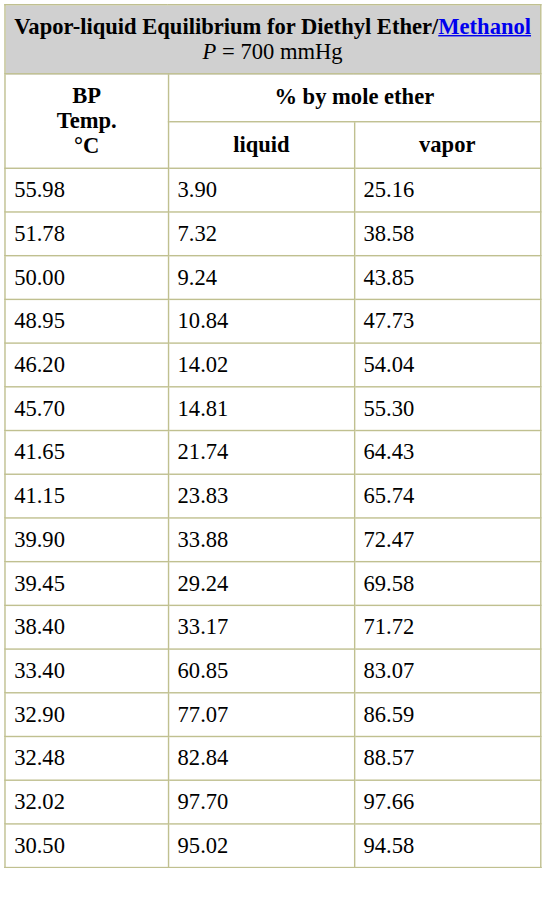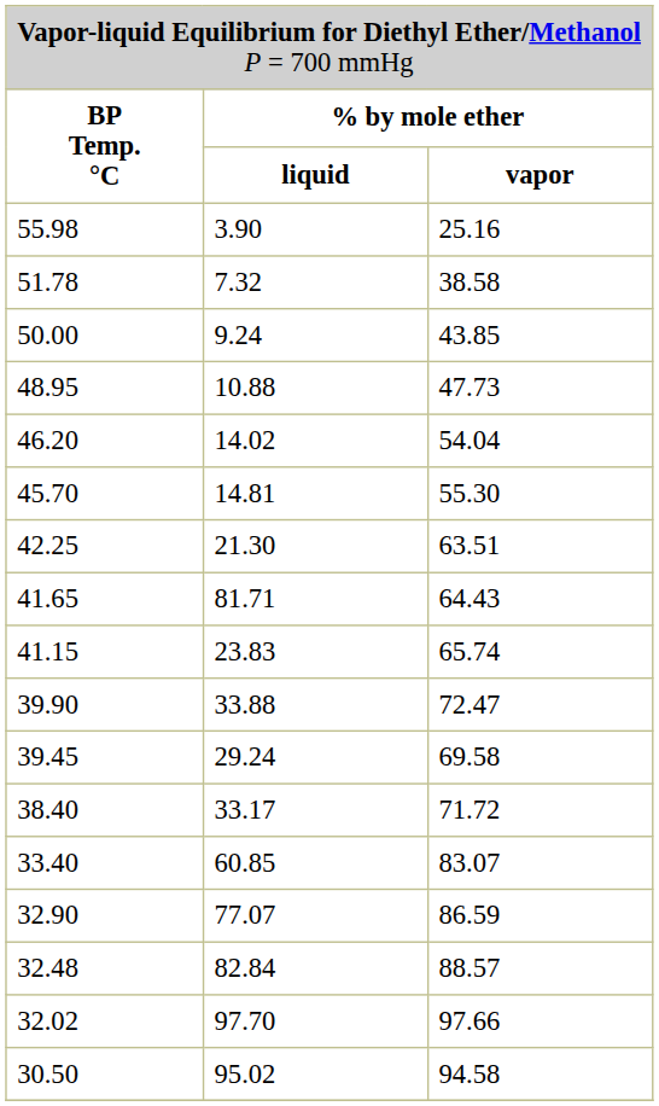48.95 | column 2: 10.84 -> 10.88
+ row: 42.25 | 21.30 | 63.51
41.65 | column 2: 21.74 -> 81.71
